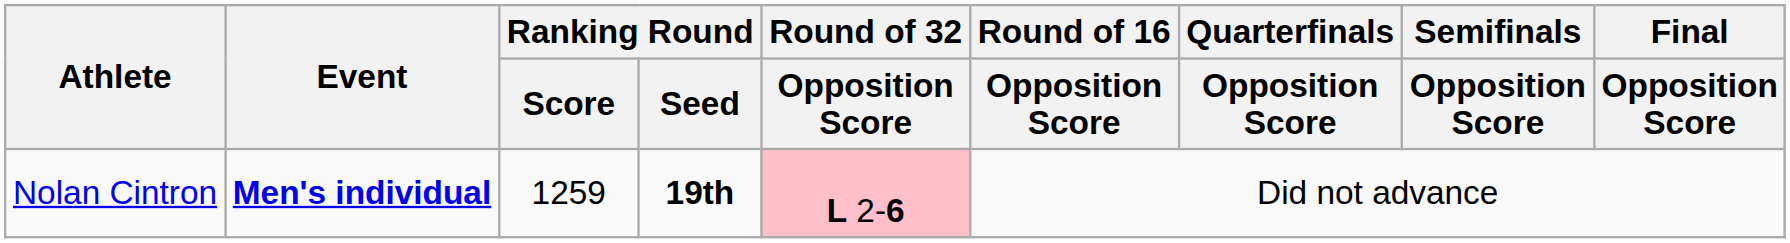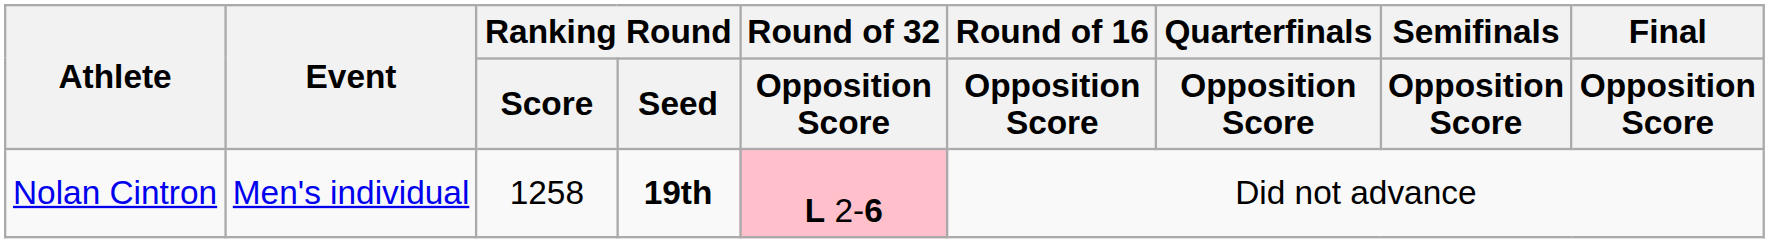Nolan Cintron | Event: bold -> normal
Nolan Cintron | Ranking Round / Score: 1259 -> 1258
